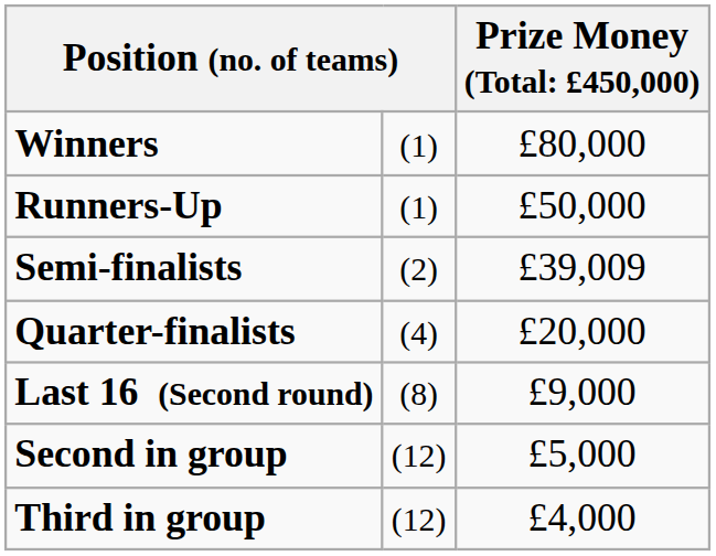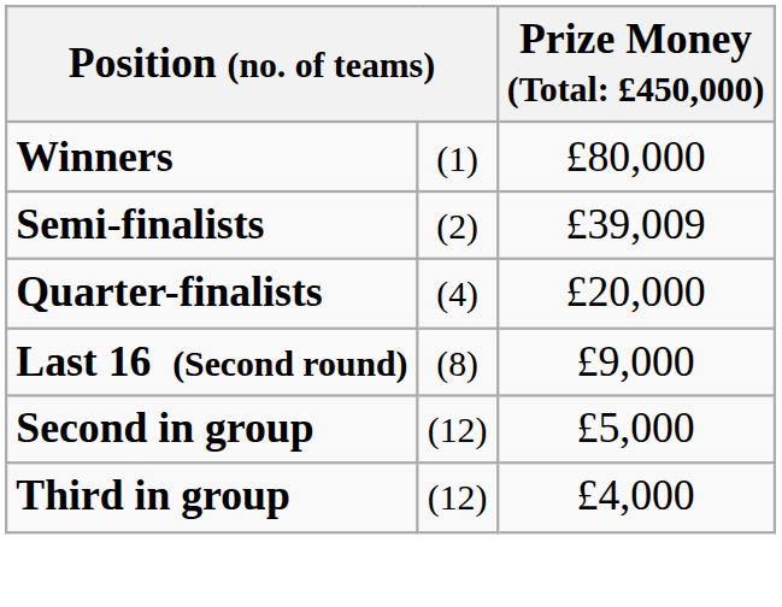- row: Runners-Up | (1) | £50,000
